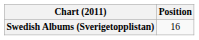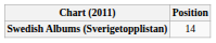Swedish Albums (Sverigetopplistan) | Position: 16 -> 14
